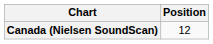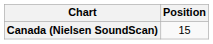Canada (Nielsen SoundScan) | Position: 12 -> 15
